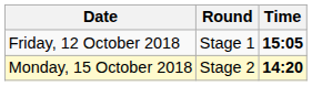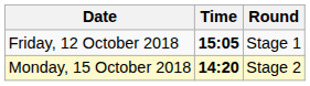columns swapped: Time <-> Round
